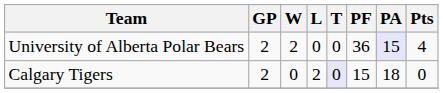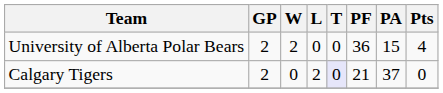University of Alberta Polar Bears | PA: lavender background -> no background
Calgary Tigers | PF: 15 -> 21
Calgary Tigers | PA: 18 -> 37
